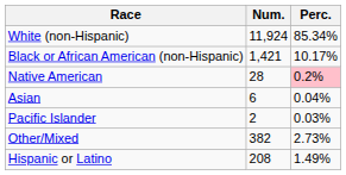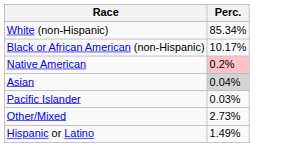- column: Num. | 11,924 | 1,421 | 28 | 6 | 2 | 382 | 208
Asian | Perc.: no background -> lightgrey background
